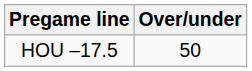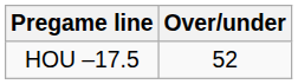HOU –17.5 | Over/under: 50 -> 52
